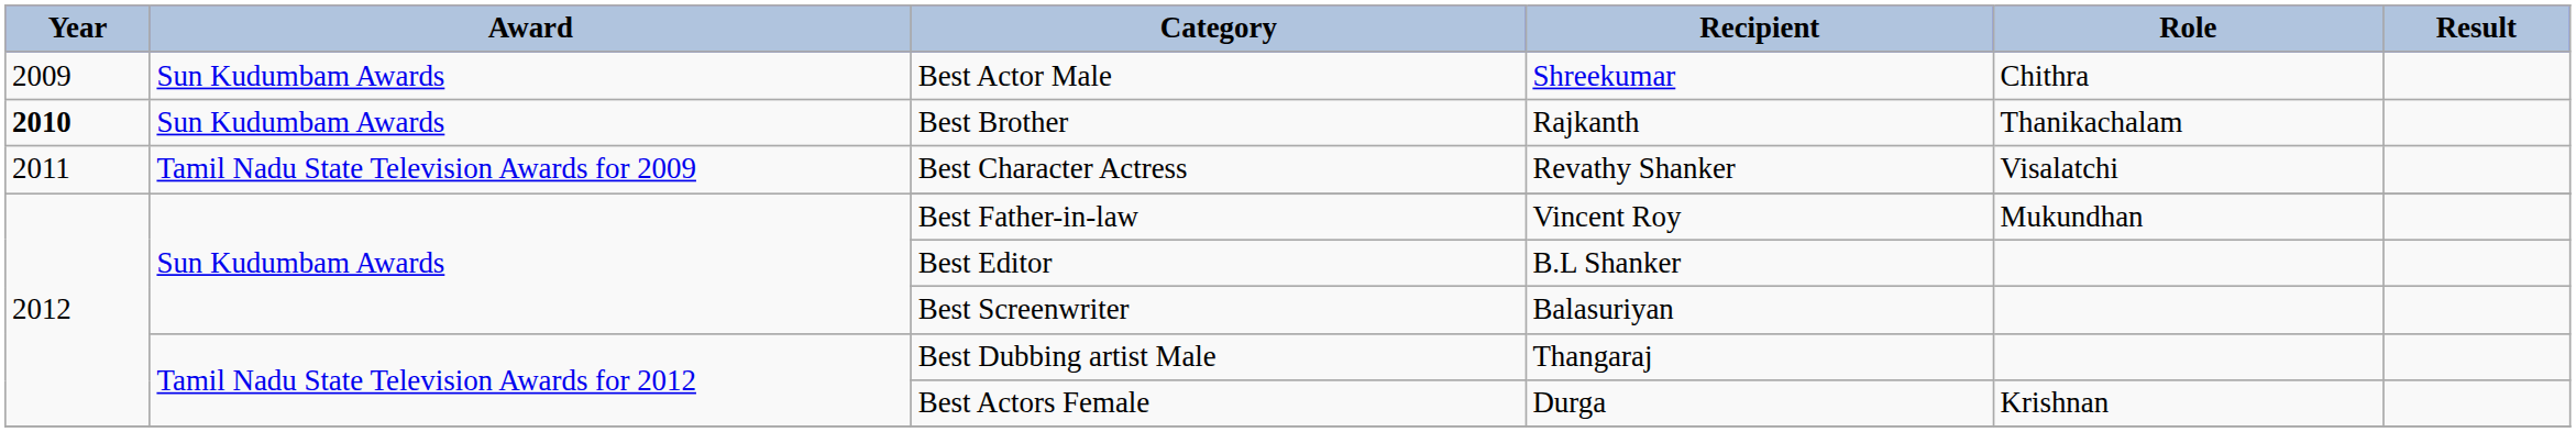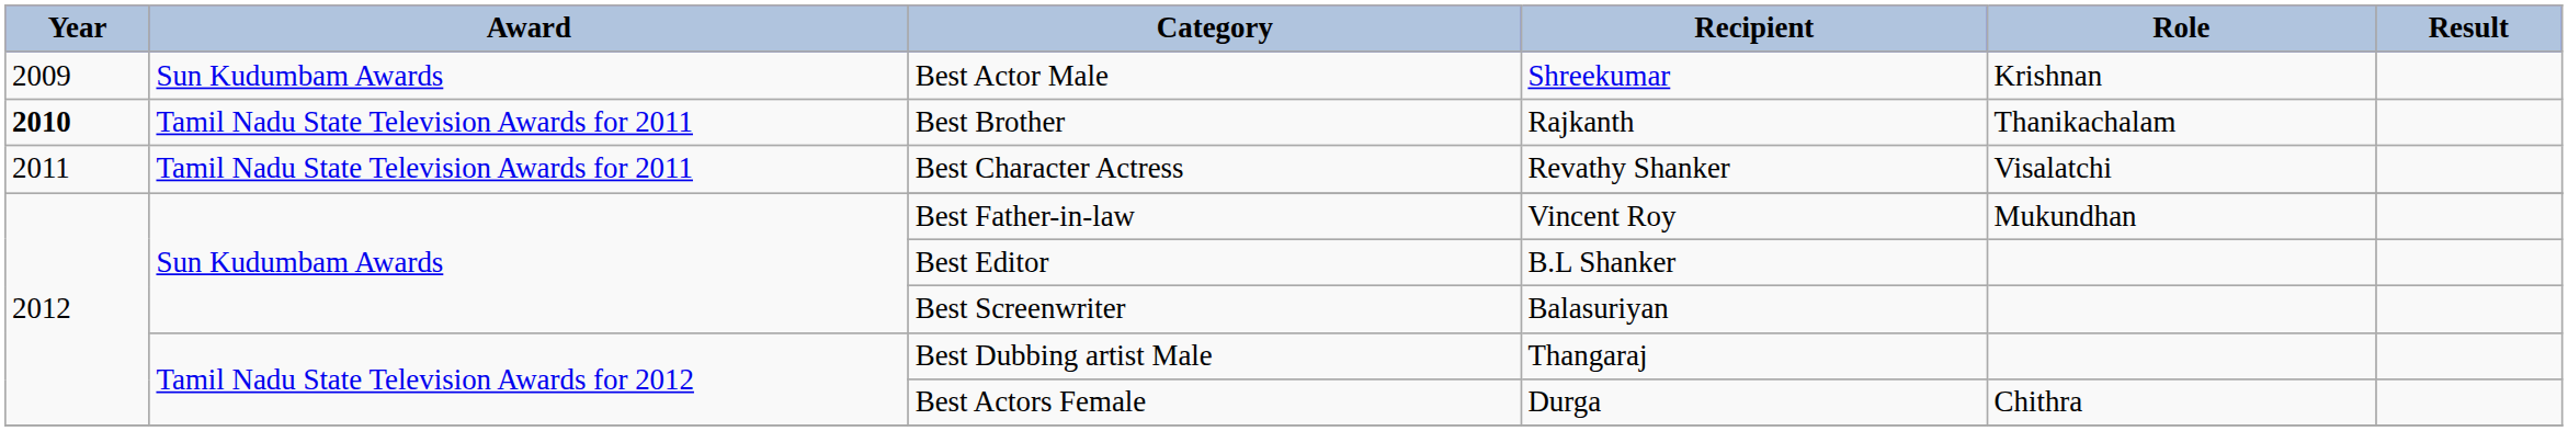Best Actor Male | Role: Chithra -> Krishnan
Best Brother | Award: Sun Kudumbam Awards -> Tamil Nadu State Television Awards for 2011
Best Character Actress | Award: Tamil Nadu State Television Awards for 2009 -> Tamil Nadu State Television Awards for 2011
Best Actors Female | Role: Krishnan -> Chithra
